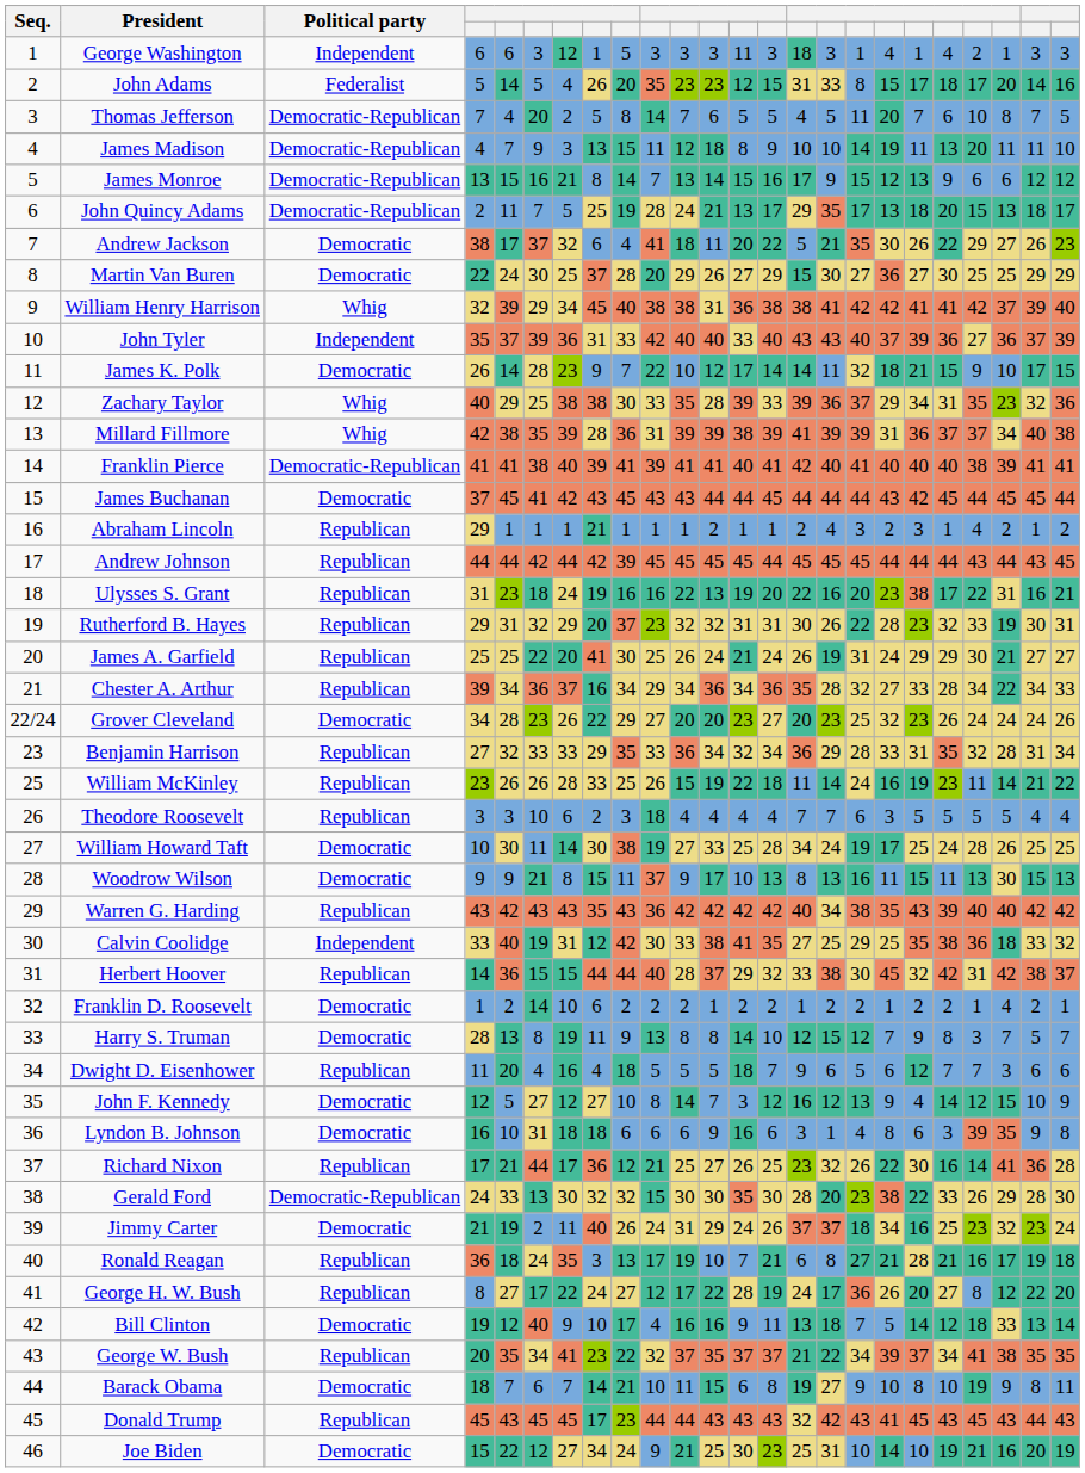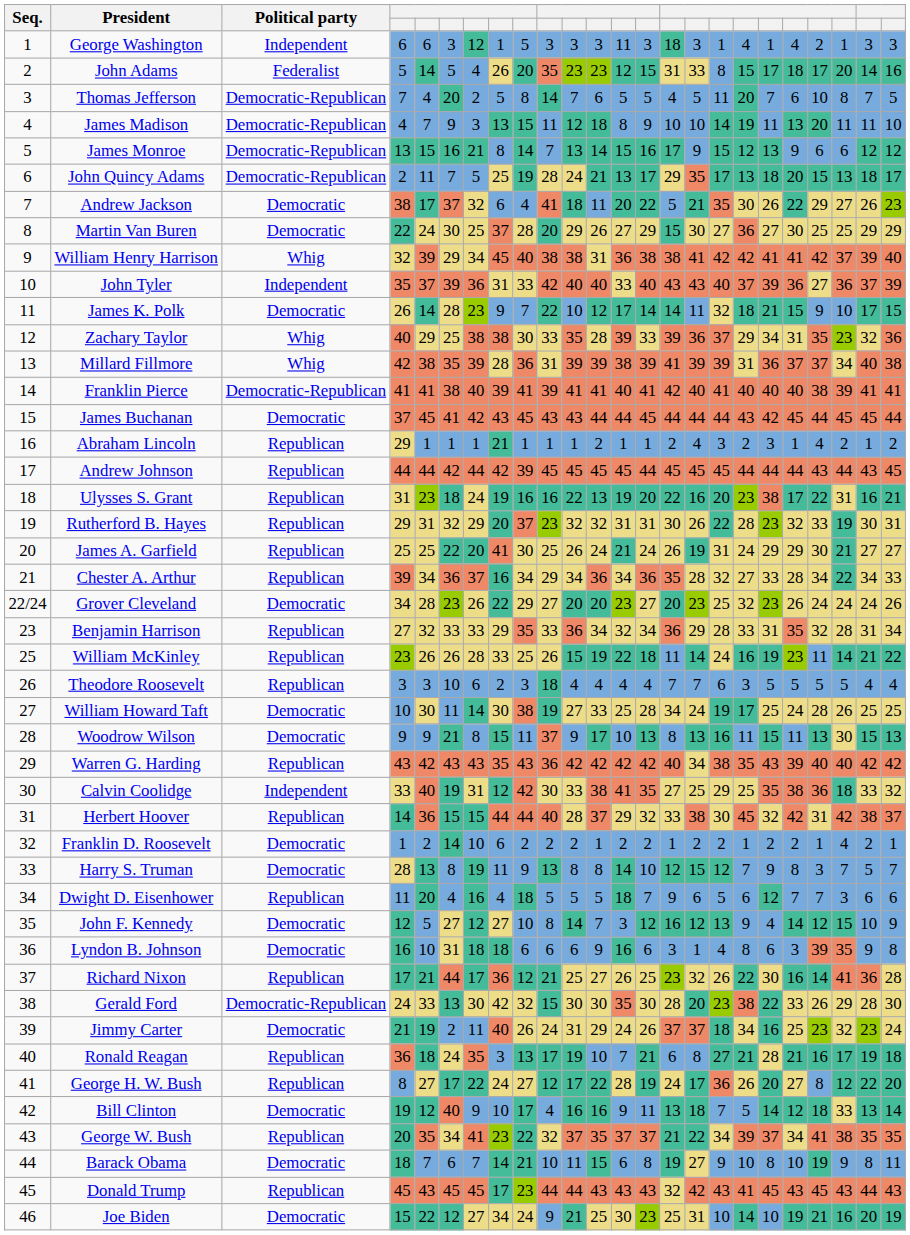Gerald Ford | column 8: 32 -> 42
